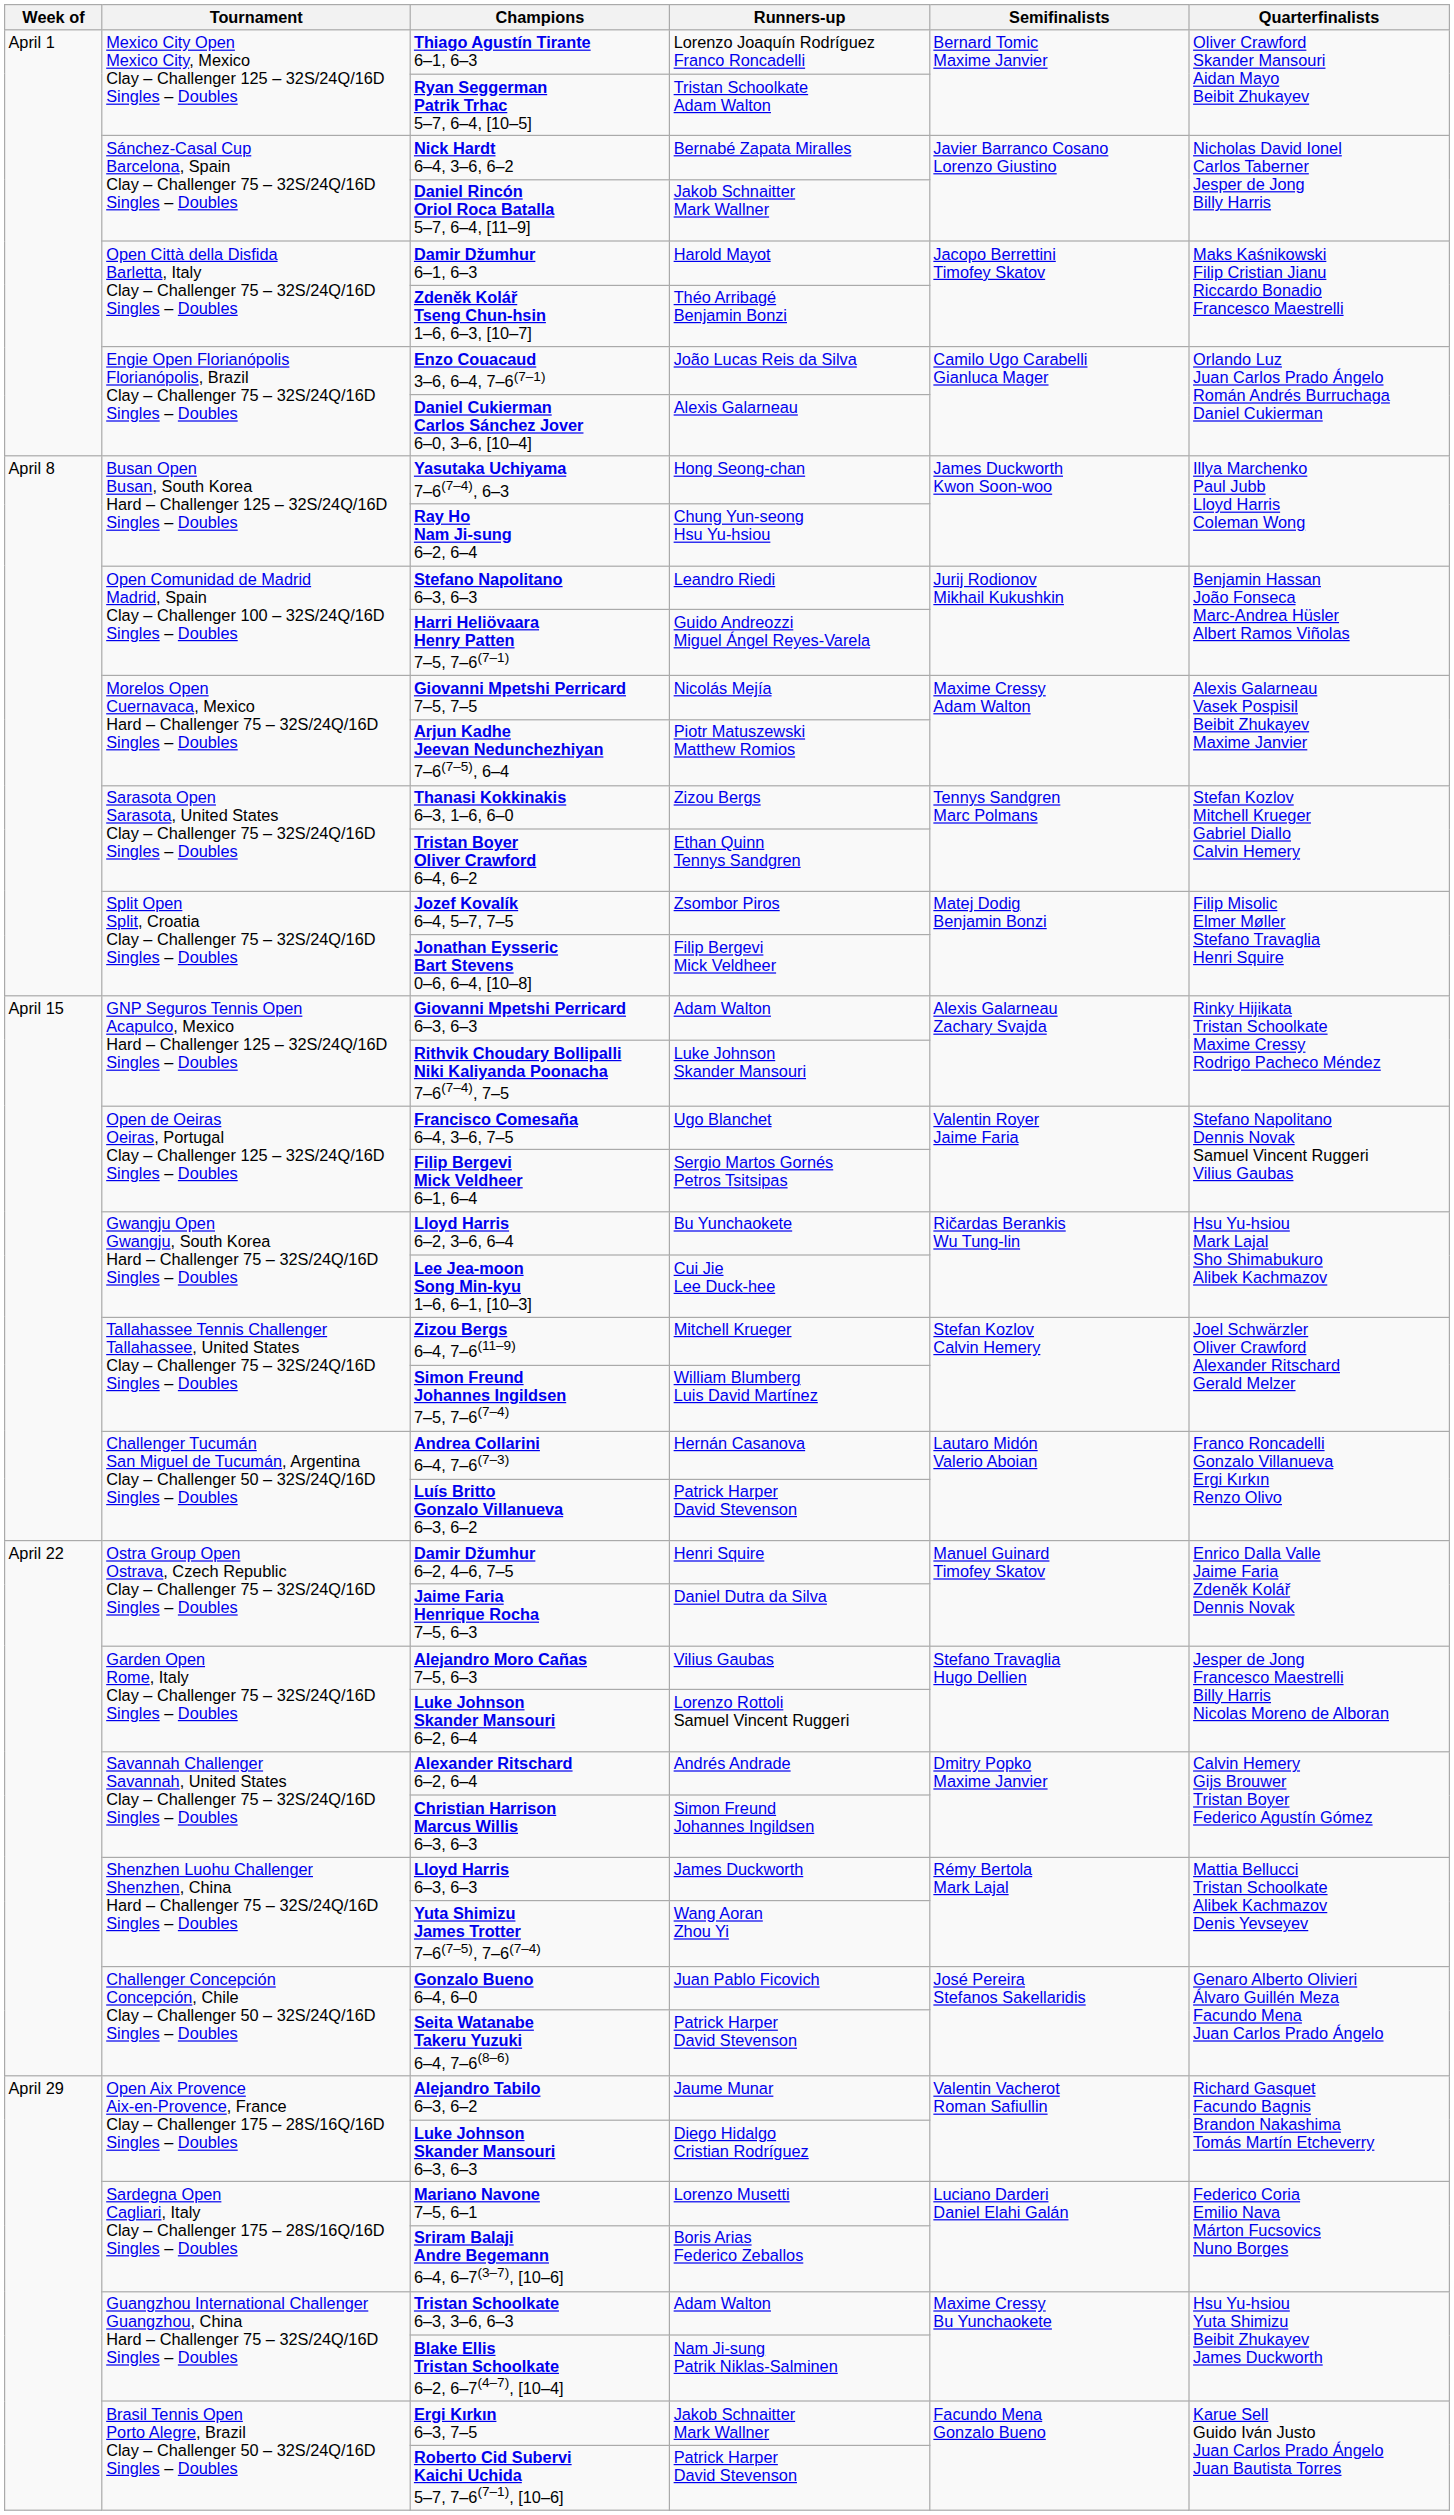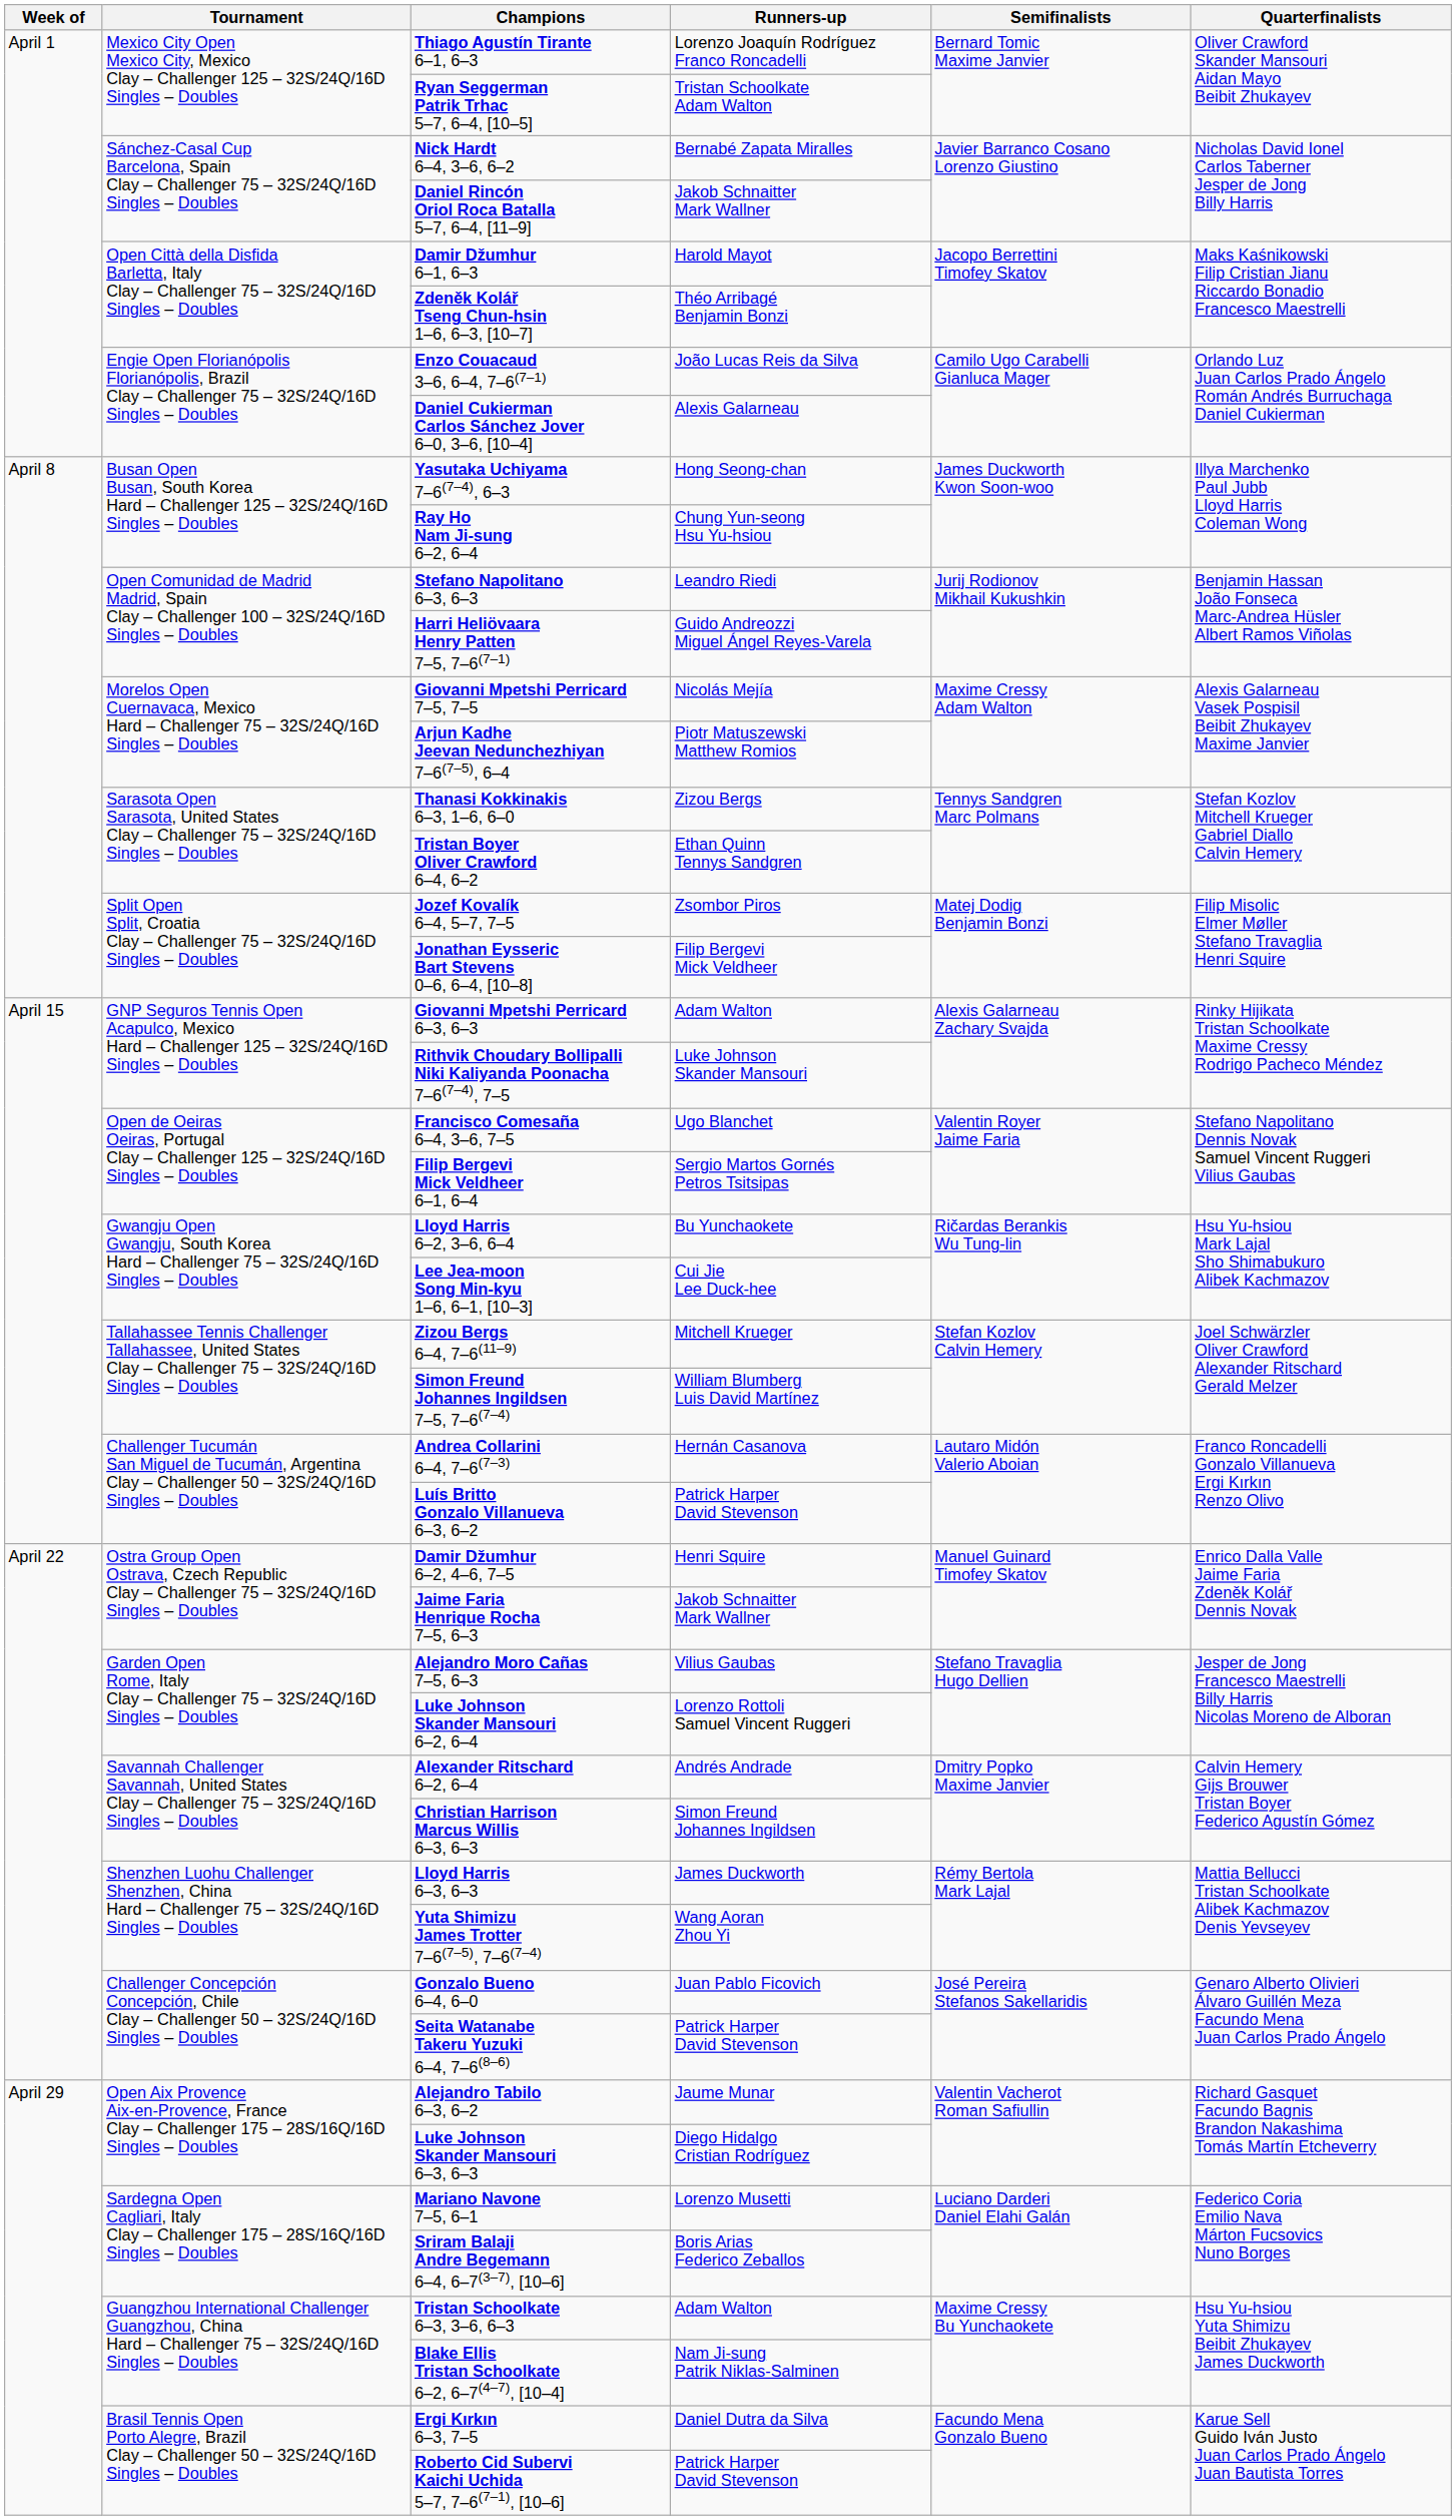Jaime Faria Henrique Rocha 7–5, 6–3 | Runners-up: Daniel Dutra da Silva -> Jakob Schnaitter Mark Wallner
Ergi Kırkın 6–3, 7–5 | Runners-up: Jakob Schnaitter Mark Wallner -> Daniel Dutra da Silva
